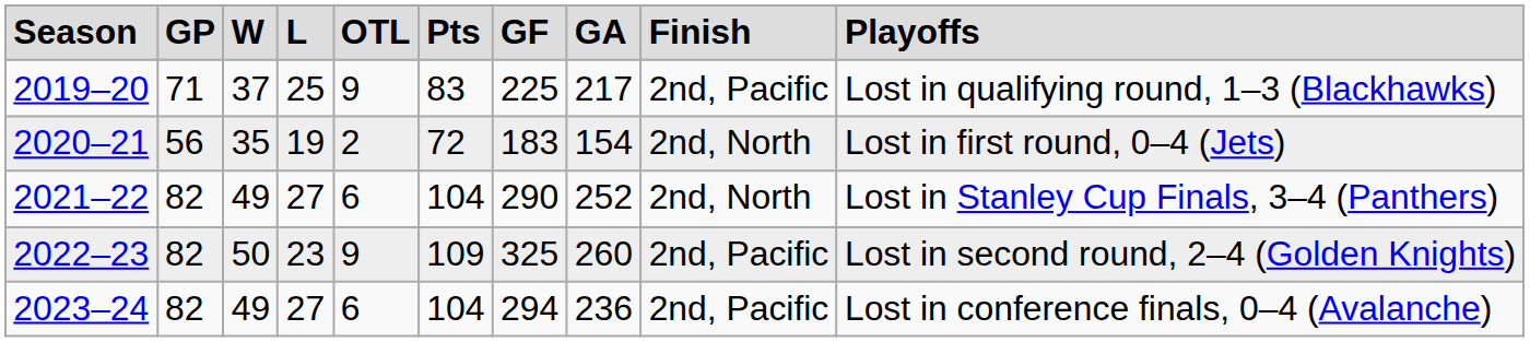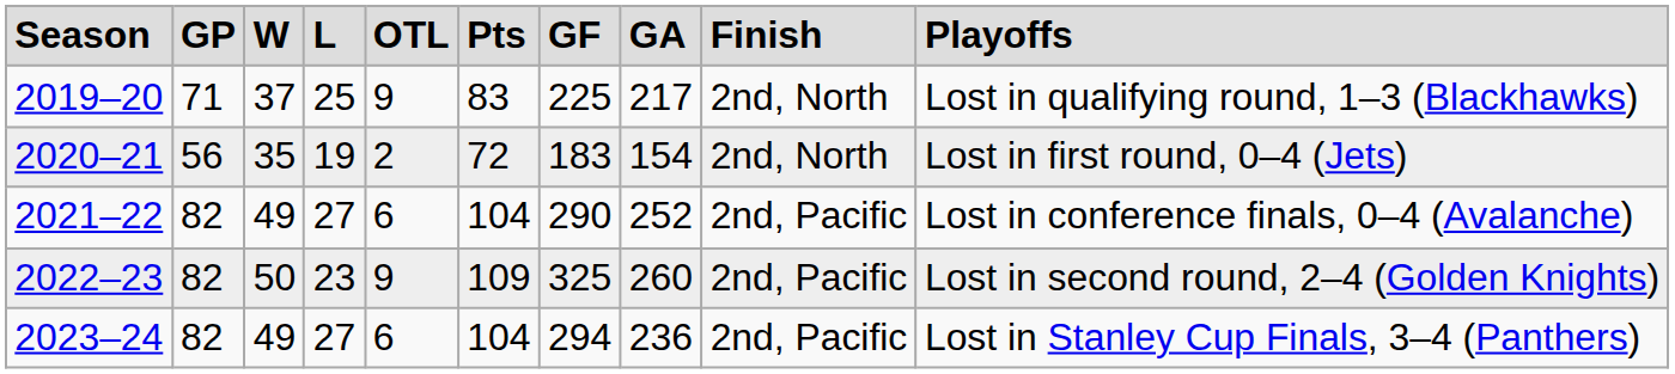2019–20 | column 9: 2nd, Pacific -> 2nd, North
2021–22 | column 9: 2nd, North -> 2nd, Pacific
2021–22 | column 10: Lost in Stanley Cup Finals, 3–4 (Panthers) -> Lost in conference finals, 0–4 (Avalanche)
2023–24 | column 10: Lost in conference finals, 0–4 (Avalanche) -> Lost in Stanley Cup Finals, 3–4 (Panthers)
